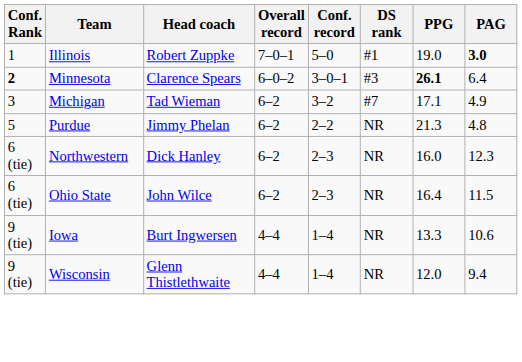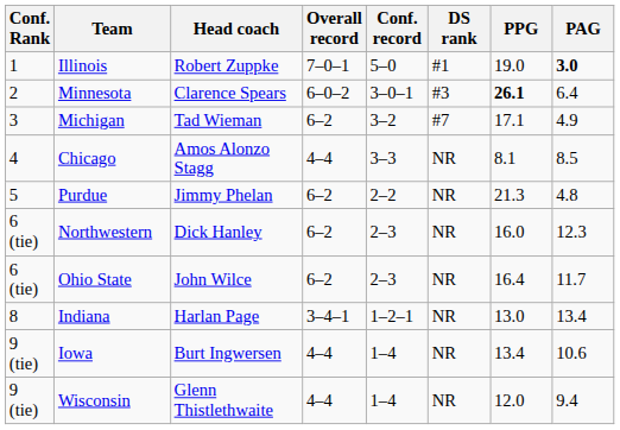Minnesota | Conf. Rank: bold -> normal
+ row: 4 | Chicago | Amos Alonzo Stagg | 4–4 | 3–3 | NR | 8.1 | 8.5
Ohio State | PAG: 11.5 -> 11.7
+ row: 8 | Indiana | Harlan Page | 3–4–1 | 1–2–1 | NR | 13.0 | 13.4
Iowa | PPG: 13.3 -> 13.4
